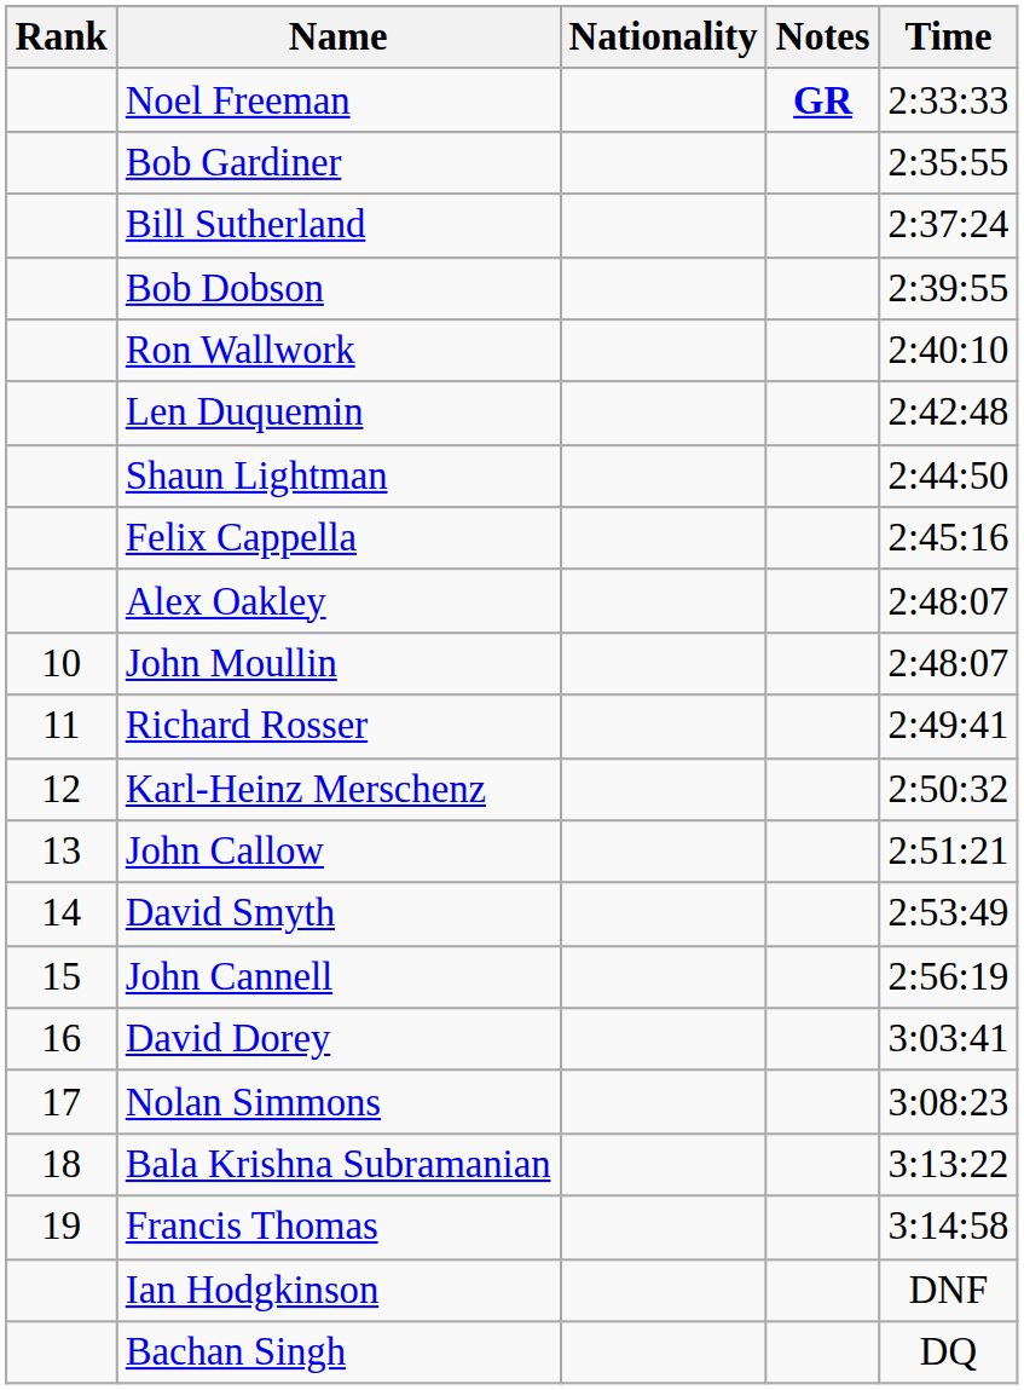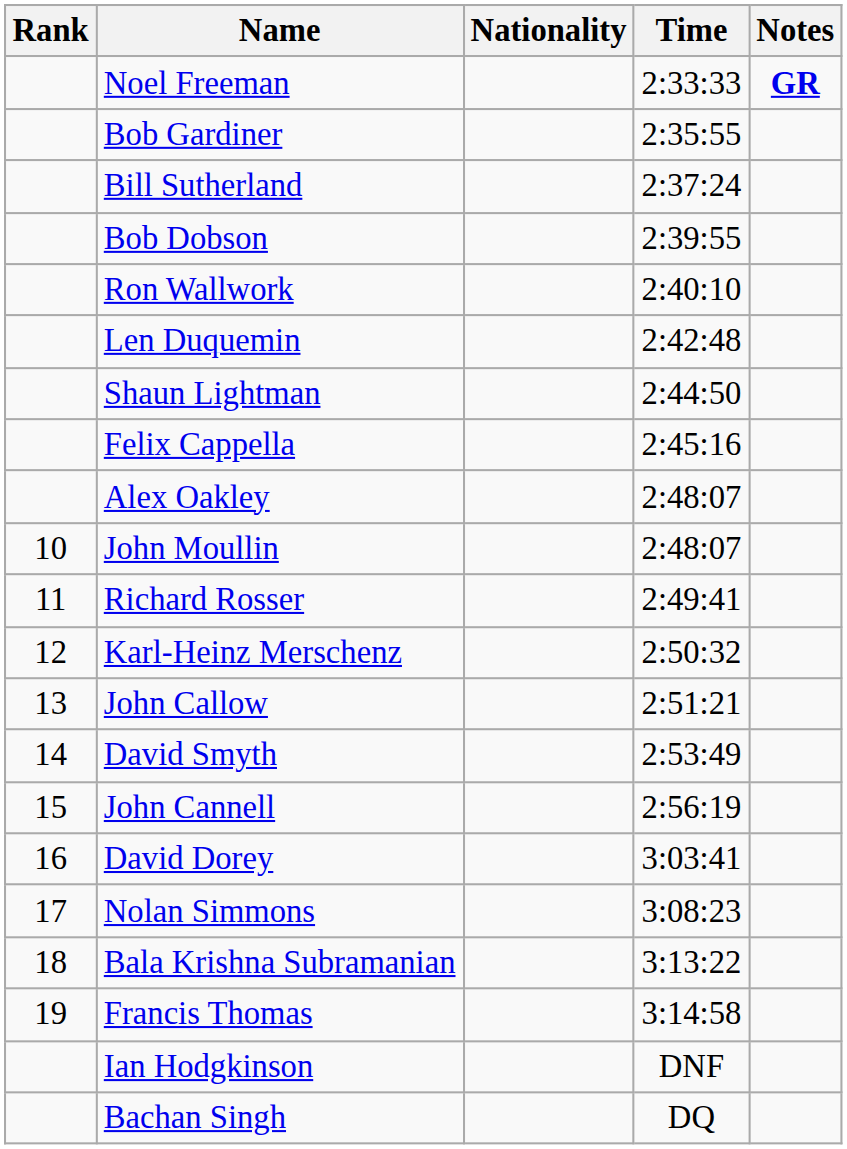columns swapped: Time <-> Notes
